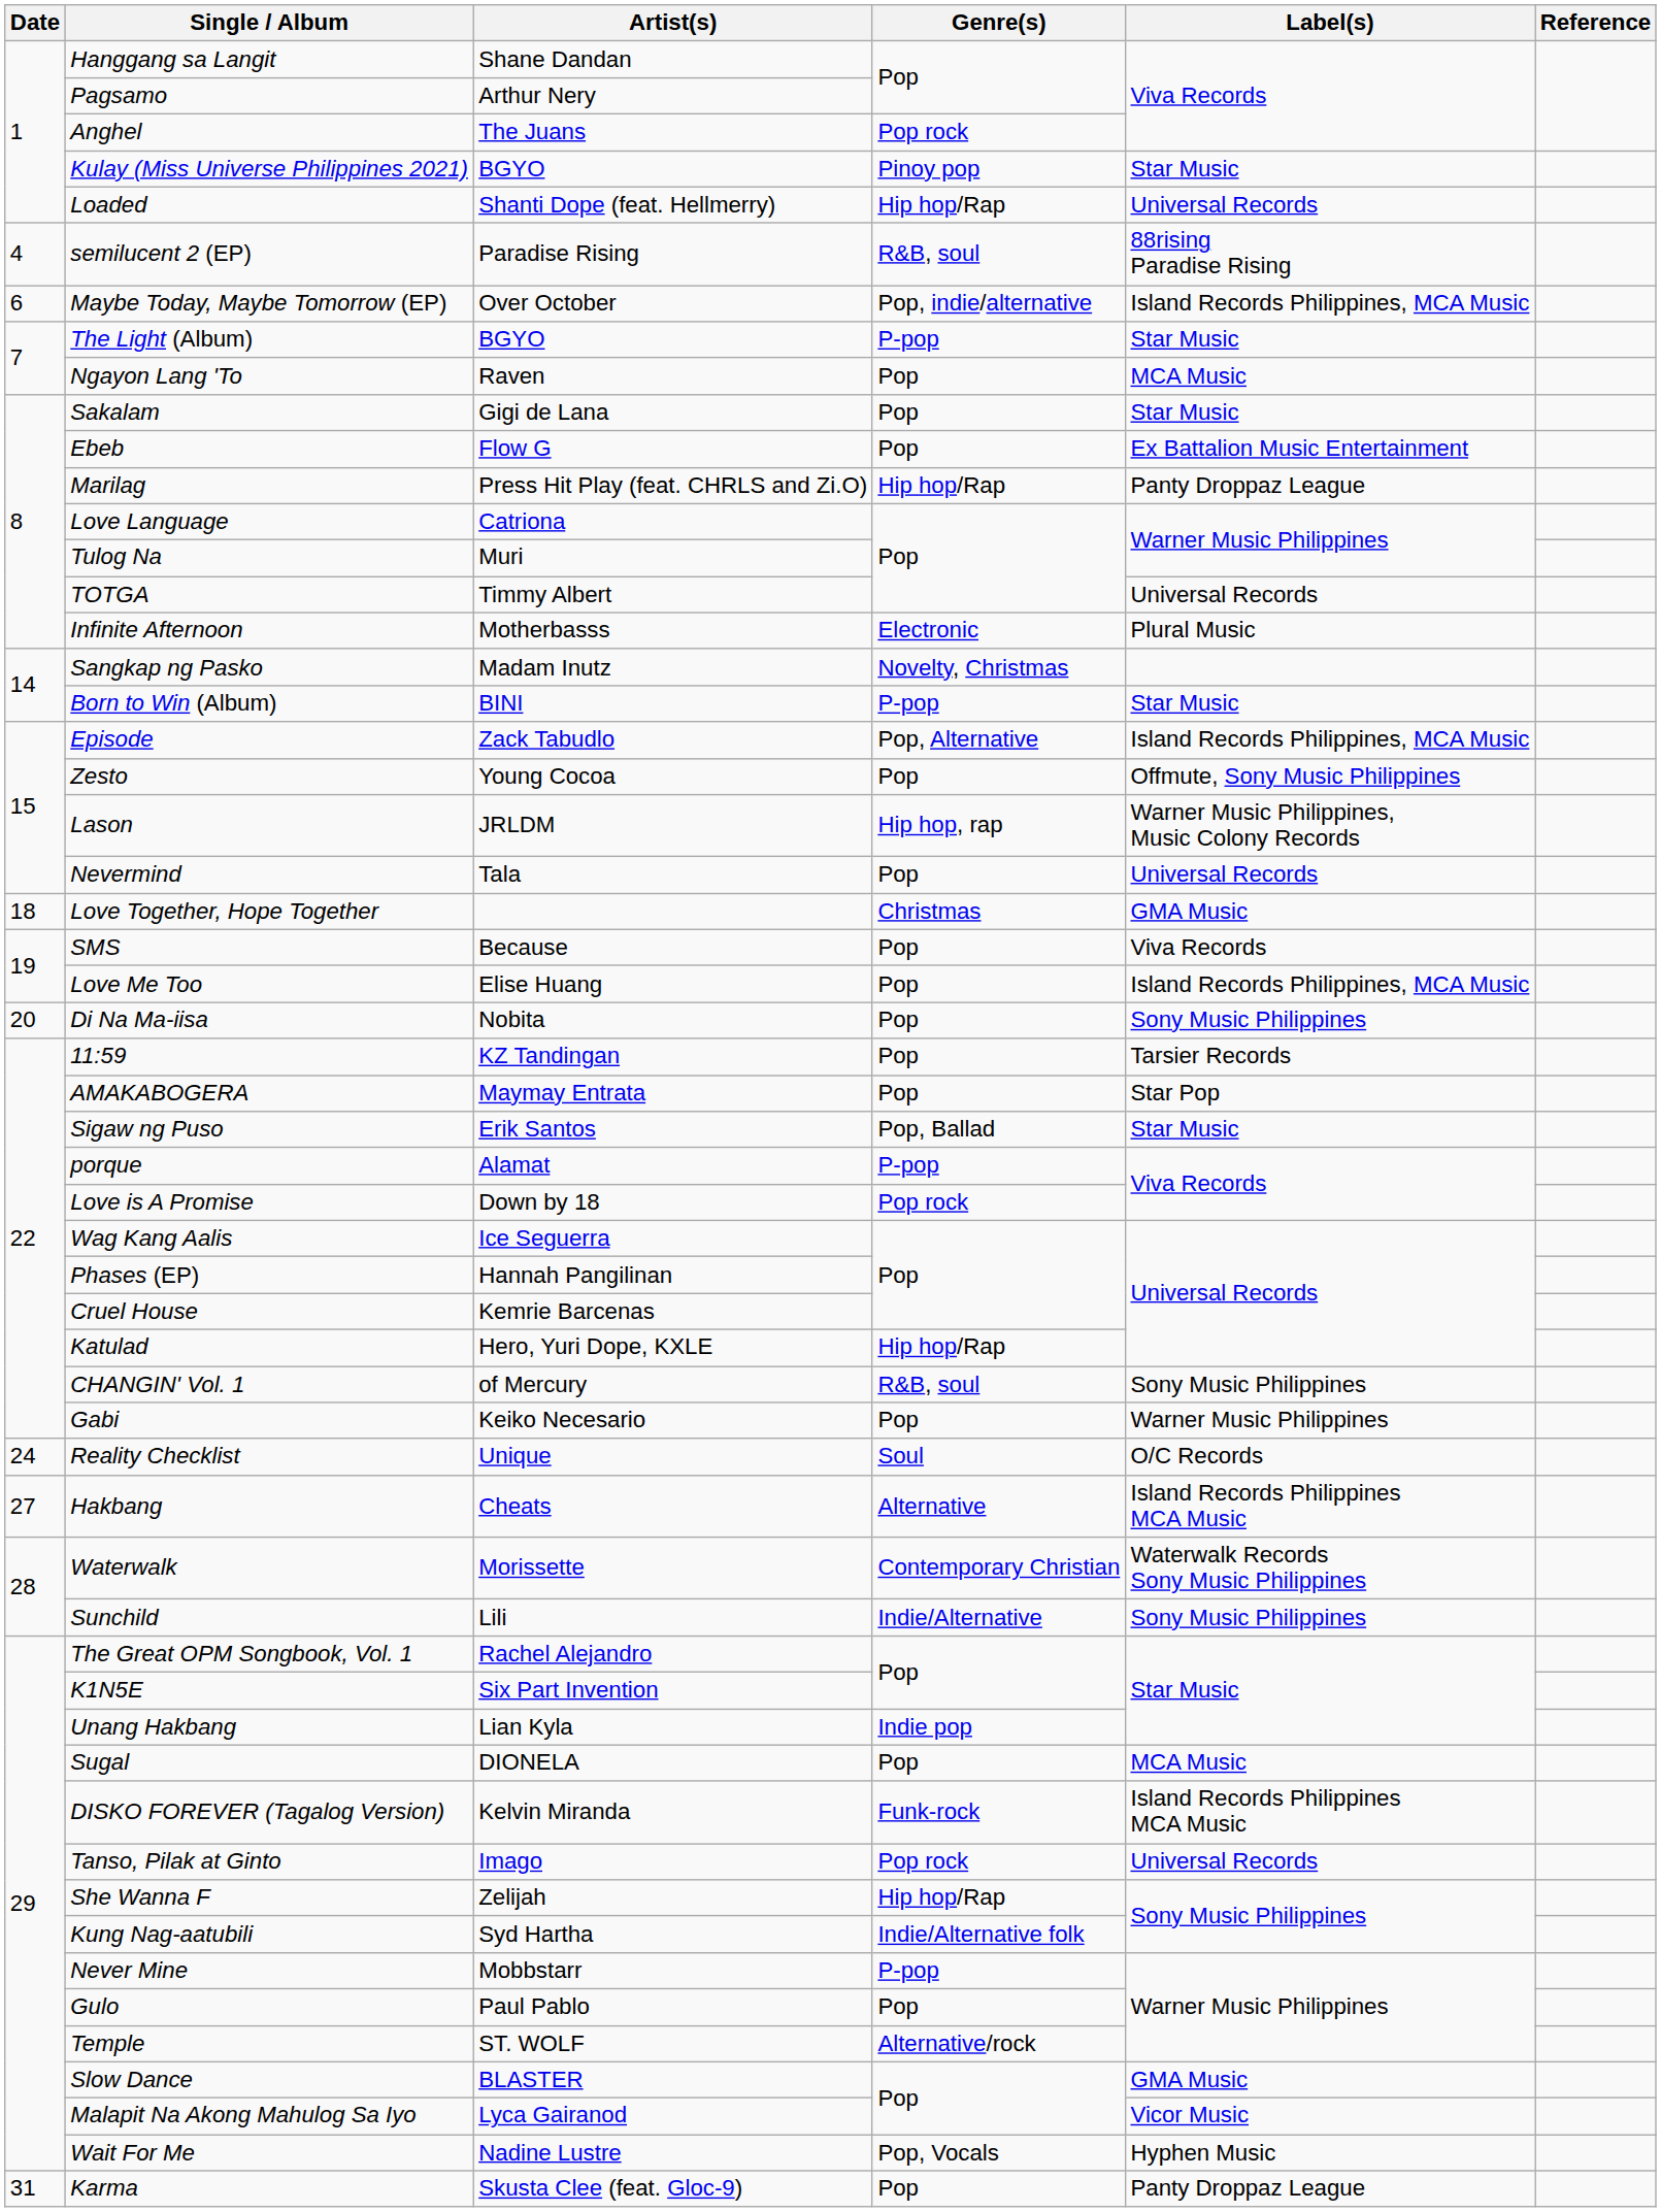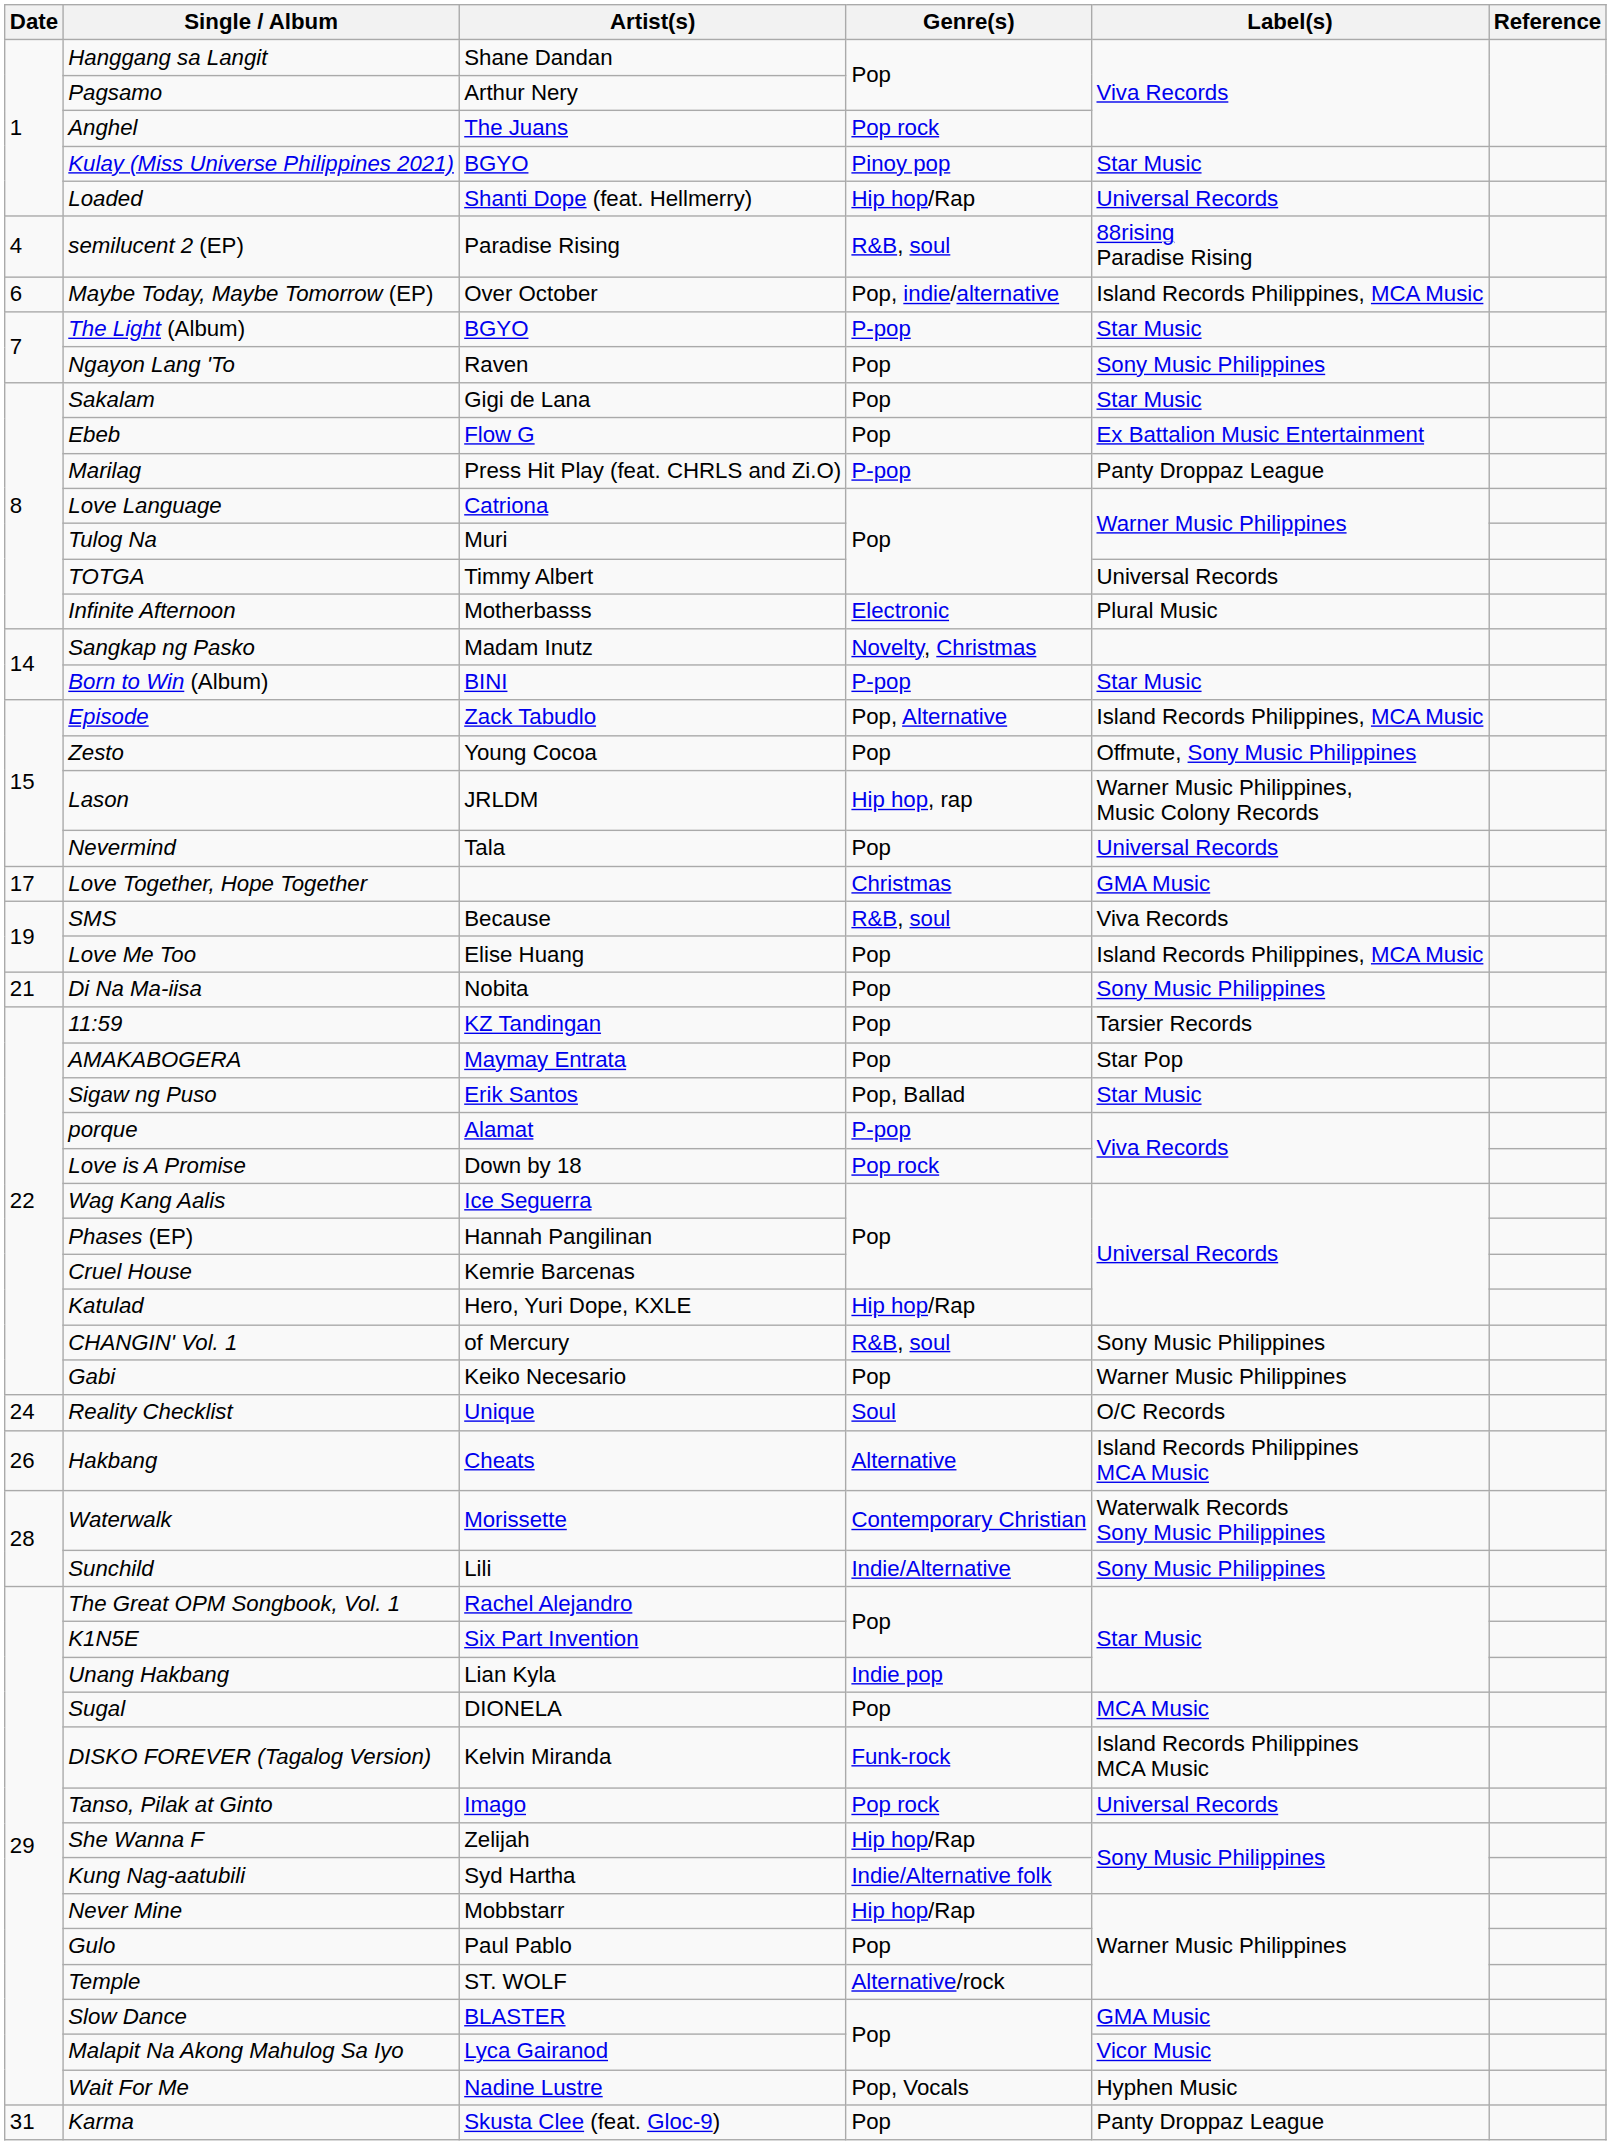Ngayon Lang 'To | Label(s): MCA Music -> Sony Music Philippines
Marilag | Genre(s): Hip hop/Rap -> P-pop
Love Together, Hope Together | Date: 18 -> 17
SMS | Genre(s): Pop -> R&B, soul
Di Na Ma-iisa | Date: 20 -> 21
Hakbang | Date: 27 -> 26
Never Mine | Genre(s): P-pop -> Hip hop/Rap
